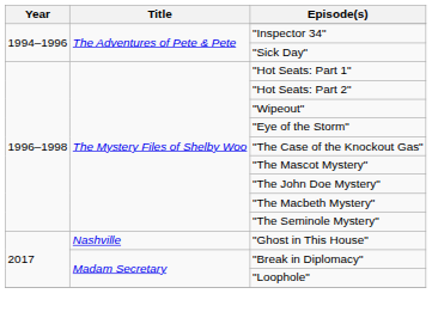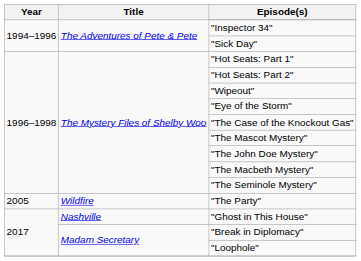+ row: 2005 | Wildfire | "The Party"
